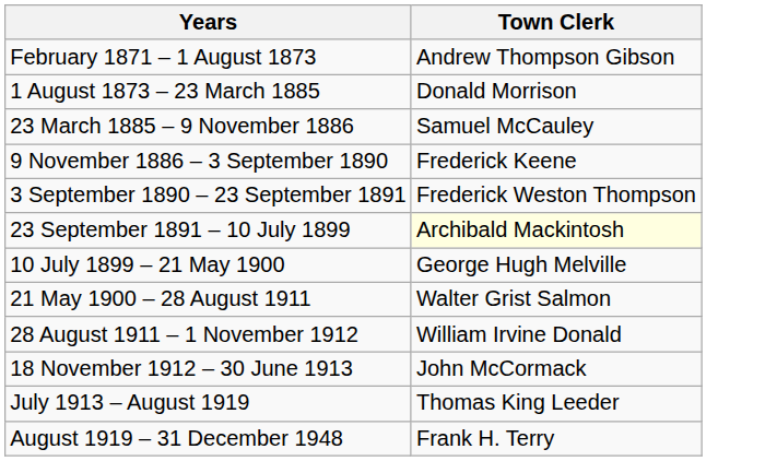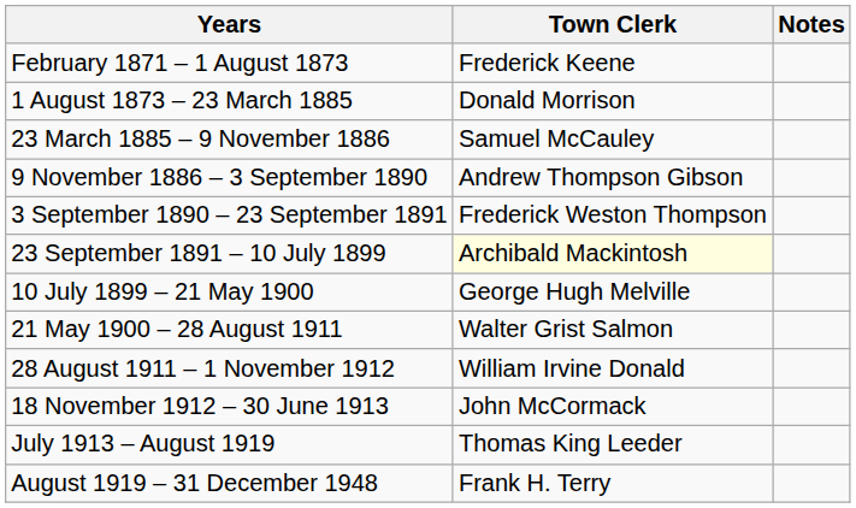+ column: Notes
February 1871 – 1 August 1873 | Town Clerk: Andrew Thompson Gibson -> Frederick Keene
9 November 1886 – 3 September 1890 | Town Clerk: Frederick Keene -> Andrew Thompson Gibson
